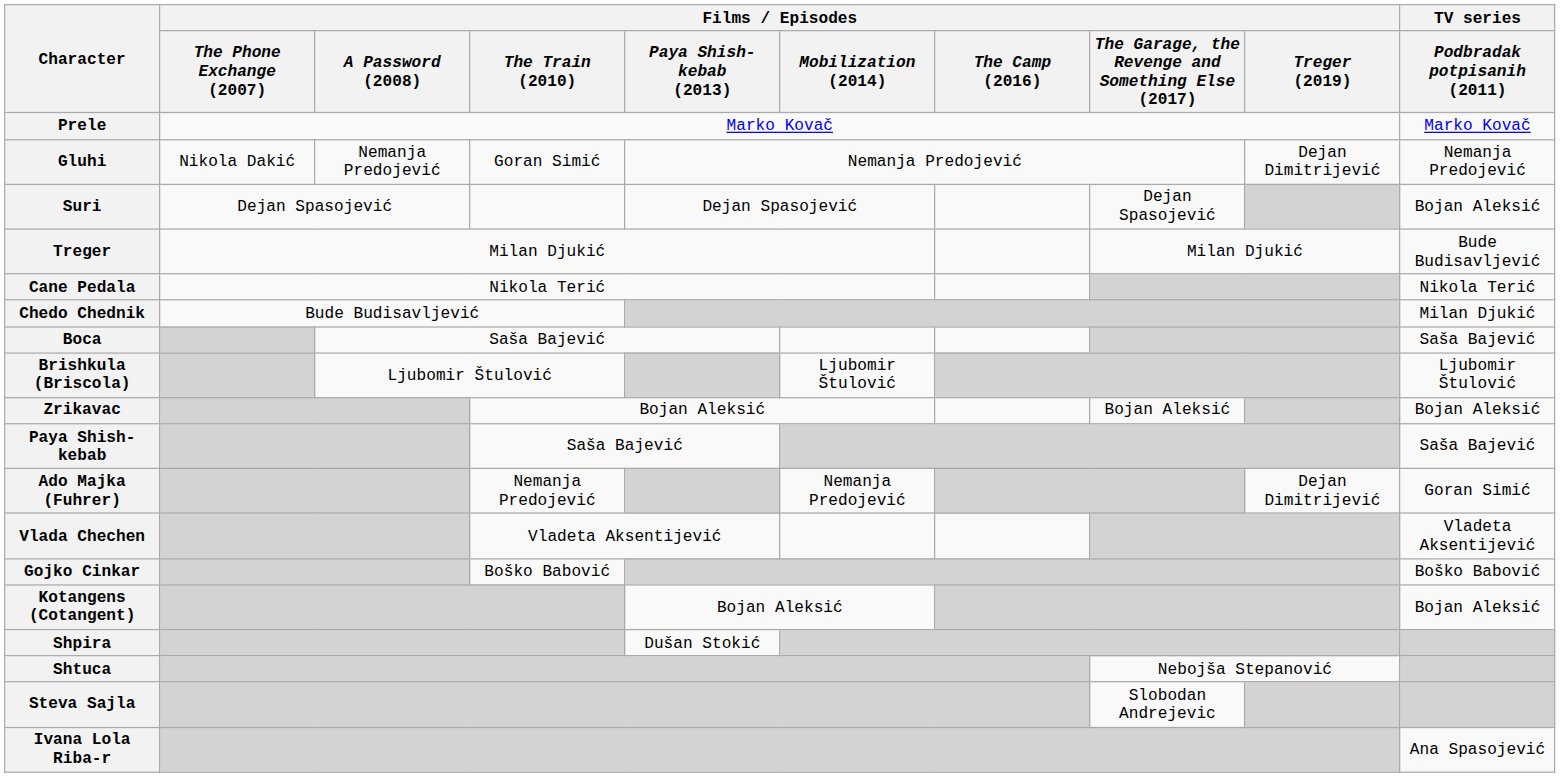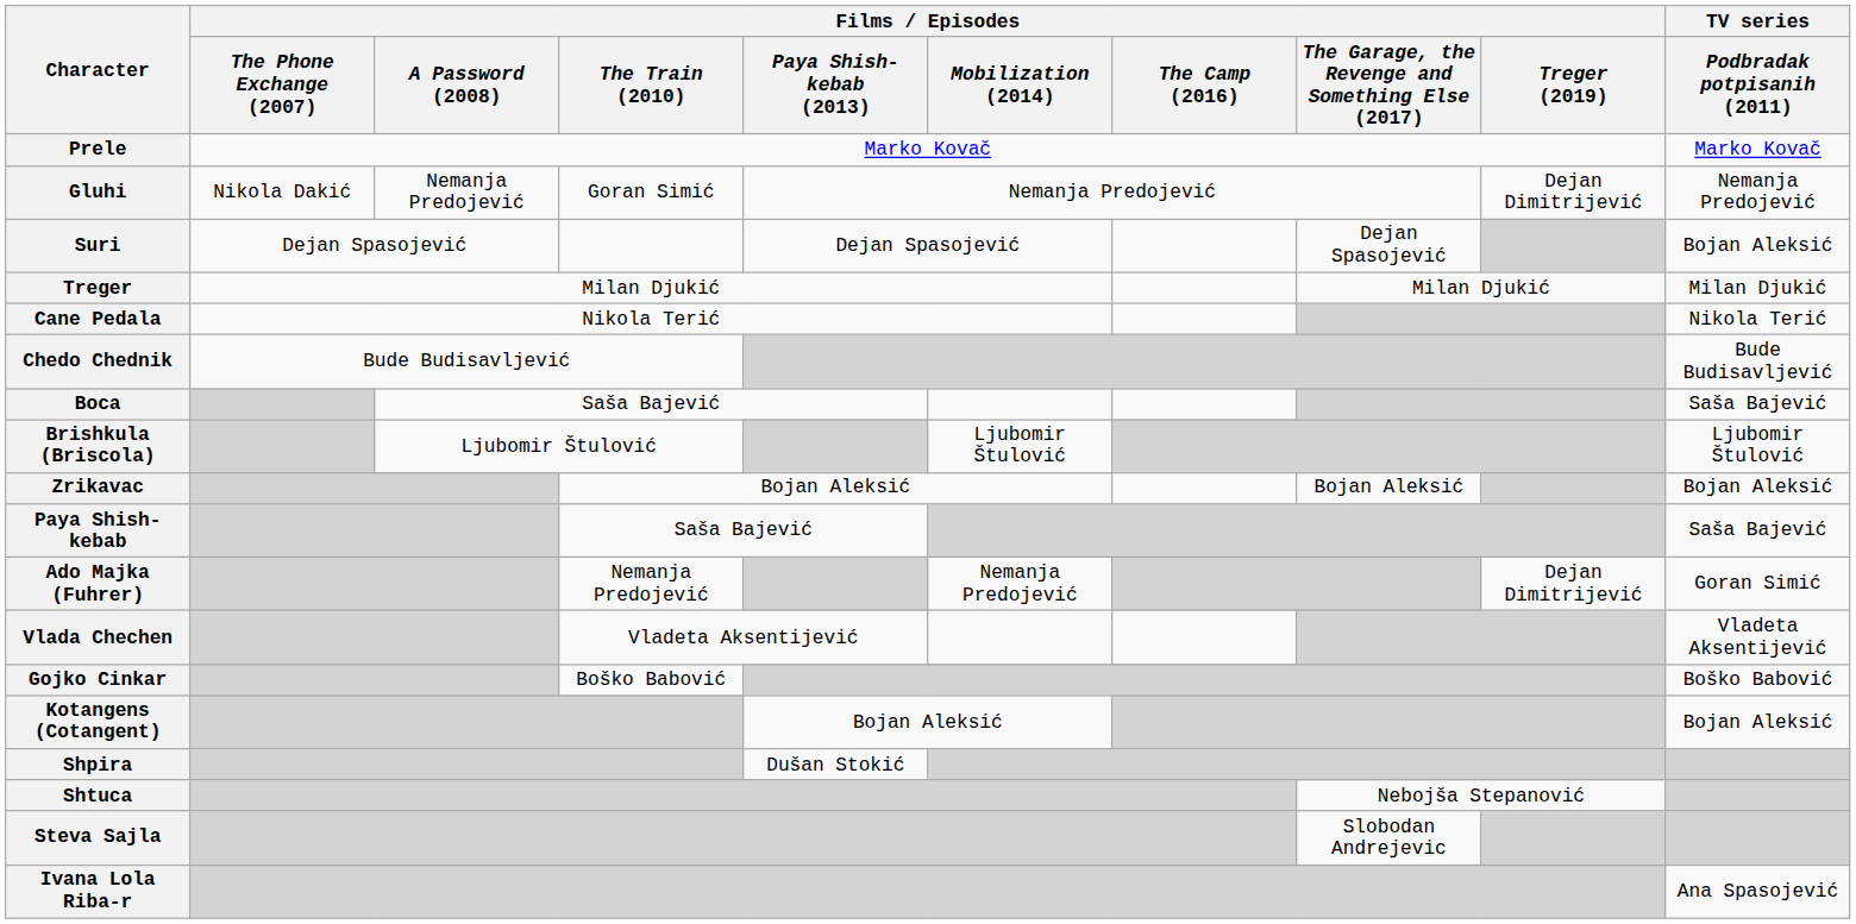Treger | TV series / Podbradak potpisanih (2011): Bude Budisavljević -> Milan Djukić
Chedo Chednik | TV series / Podbradak potpisanih (2011): Milan Djukić -> Bude Budisavljević
